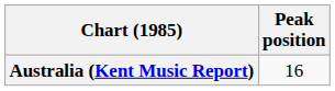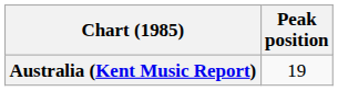Australia (Kent Music Report) | Peak position: 16 -> 19
